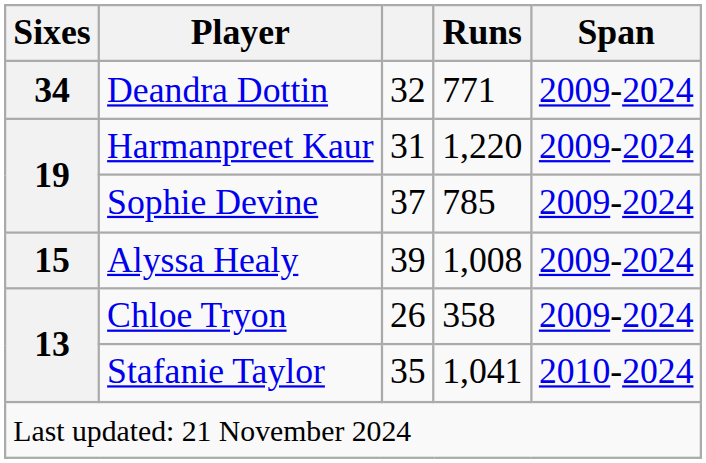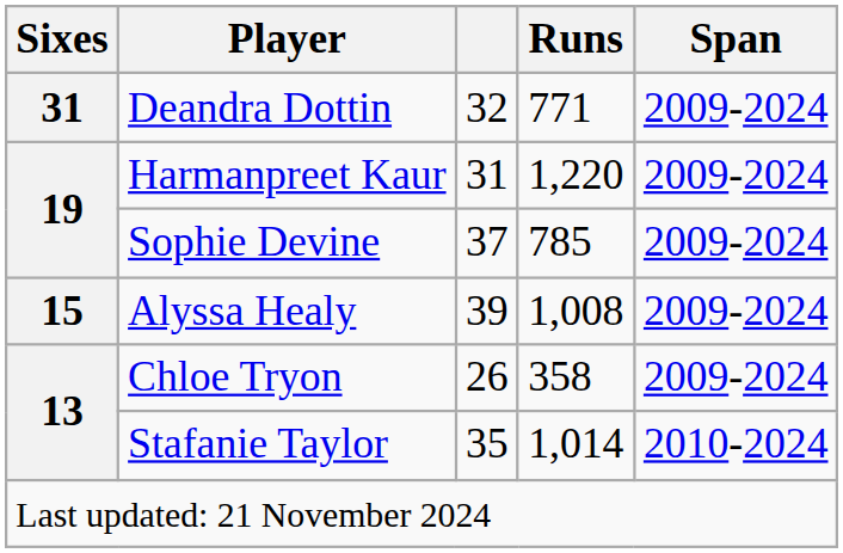Deandra Dottin | Sixes: 34 -> 31
Stafanie Taylor | Runs: 1,041 -> 1,014
